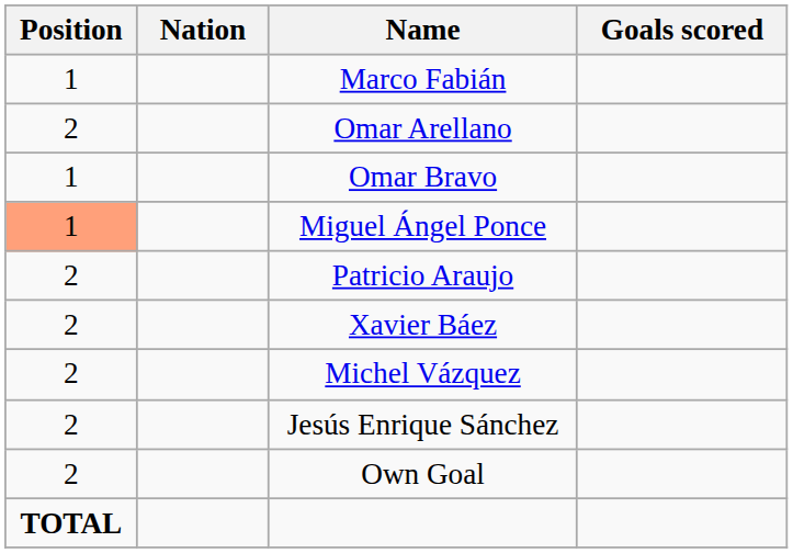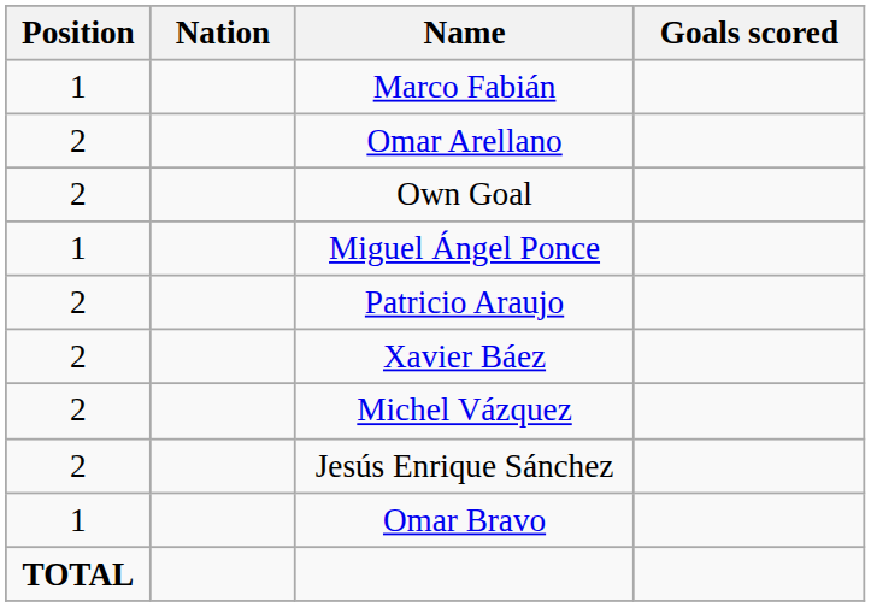rows swapped: Omar Bravo <-> Own Goal
Miguel Ángel Ponce | Position: lightsalmon background -> no background
